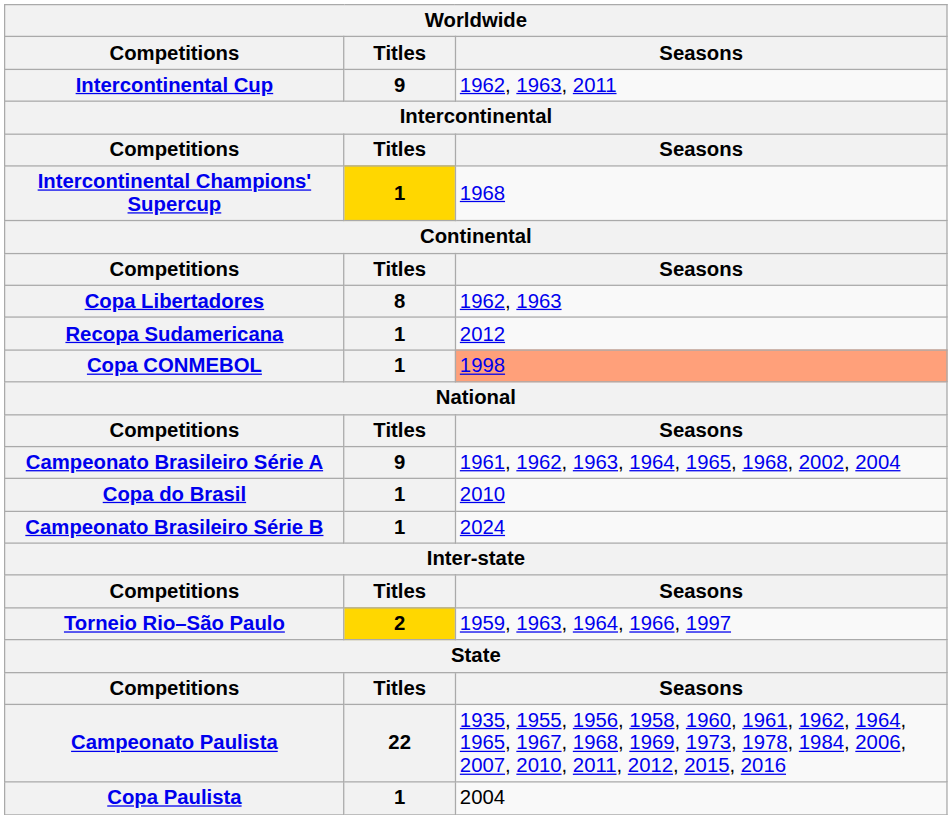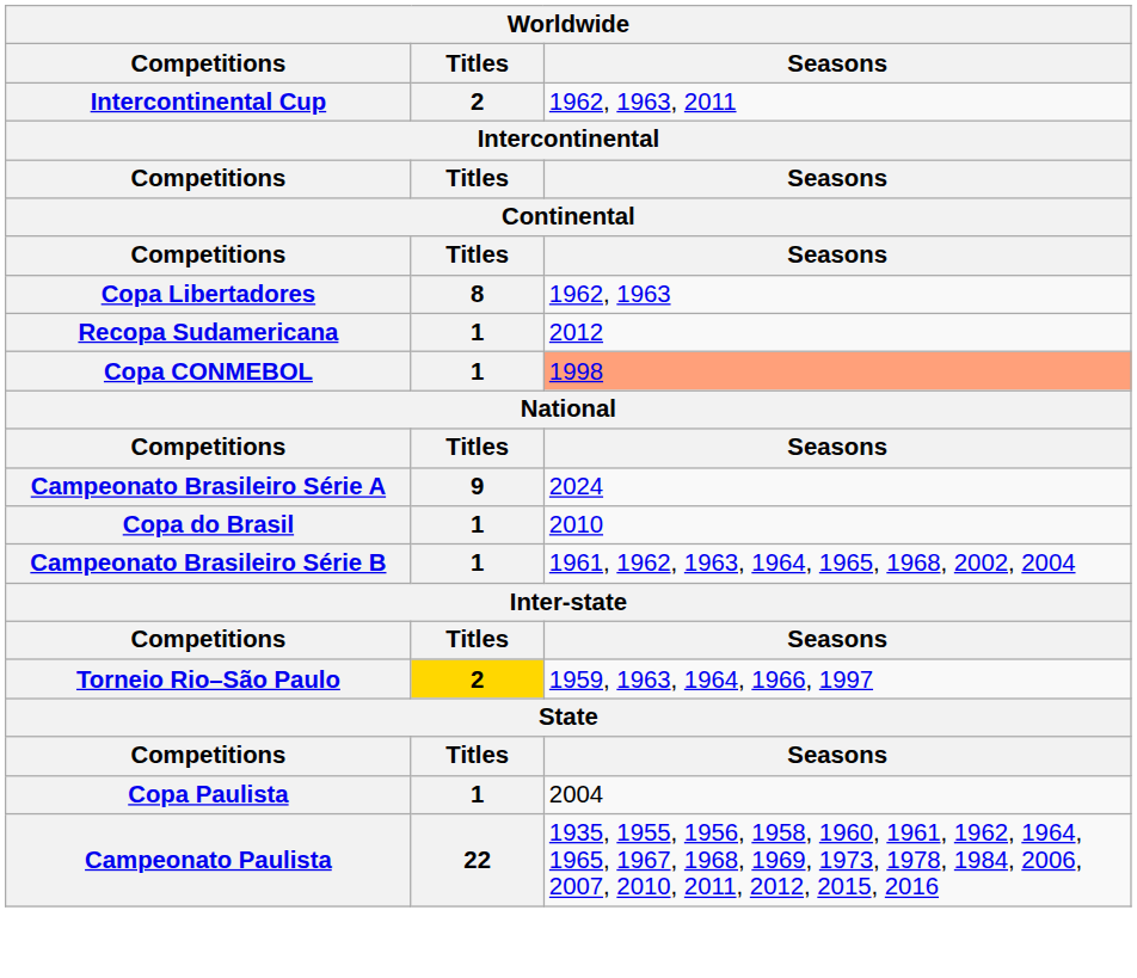Intercontinental Cup | Titles: 9 -> 2
- row: Intercontinental Champions' Supercup | 1 | 1968
Campeonato Brasileiro Série A | Seasons: 1961, 1962, 1963, 1964, 1965, 1968, 2002, 2004 -> 2024
Campeonato Brasileiro Série B | Seasons: 2024 -> 1961, 1962, 1963, 1964, 1965, 1968, 2002, 2004
rows swapped: Campeonato Paulista <-> Copa Paulista
